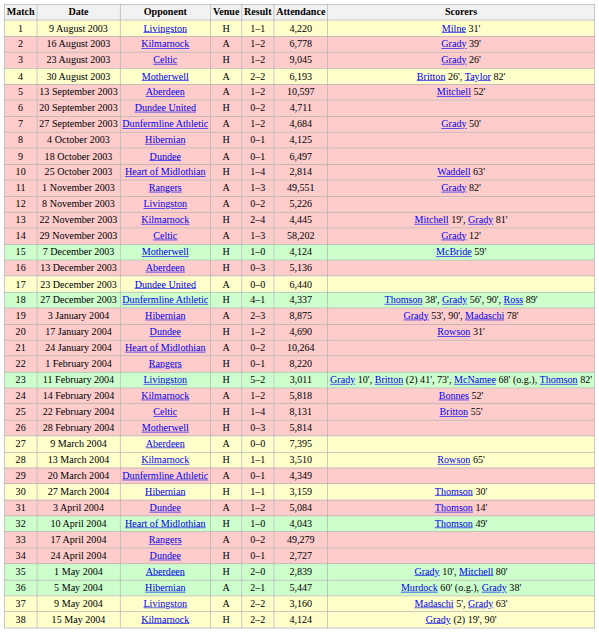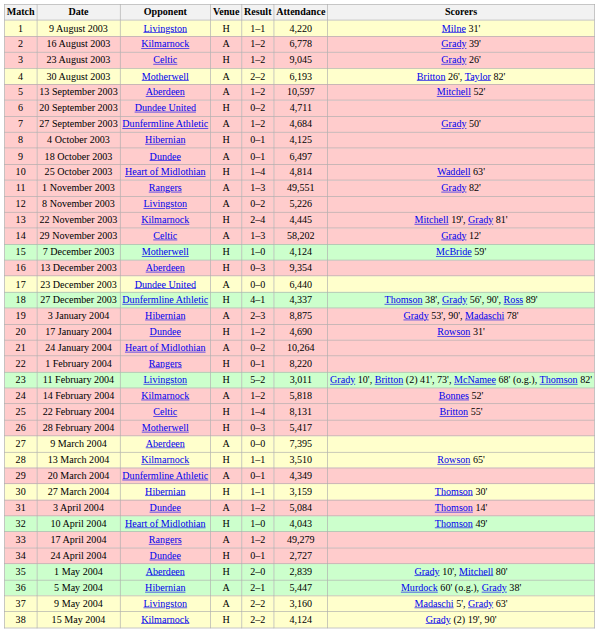25 October 2003 | Attendance: 2,814 -> 4,814
13 December 2003 | Attendance: 5,136 -> 9,354
28 February 2004 | Attendance: 5,814 -> 5,417
17 April 2004 | Result: 0–2 -> 1–2
